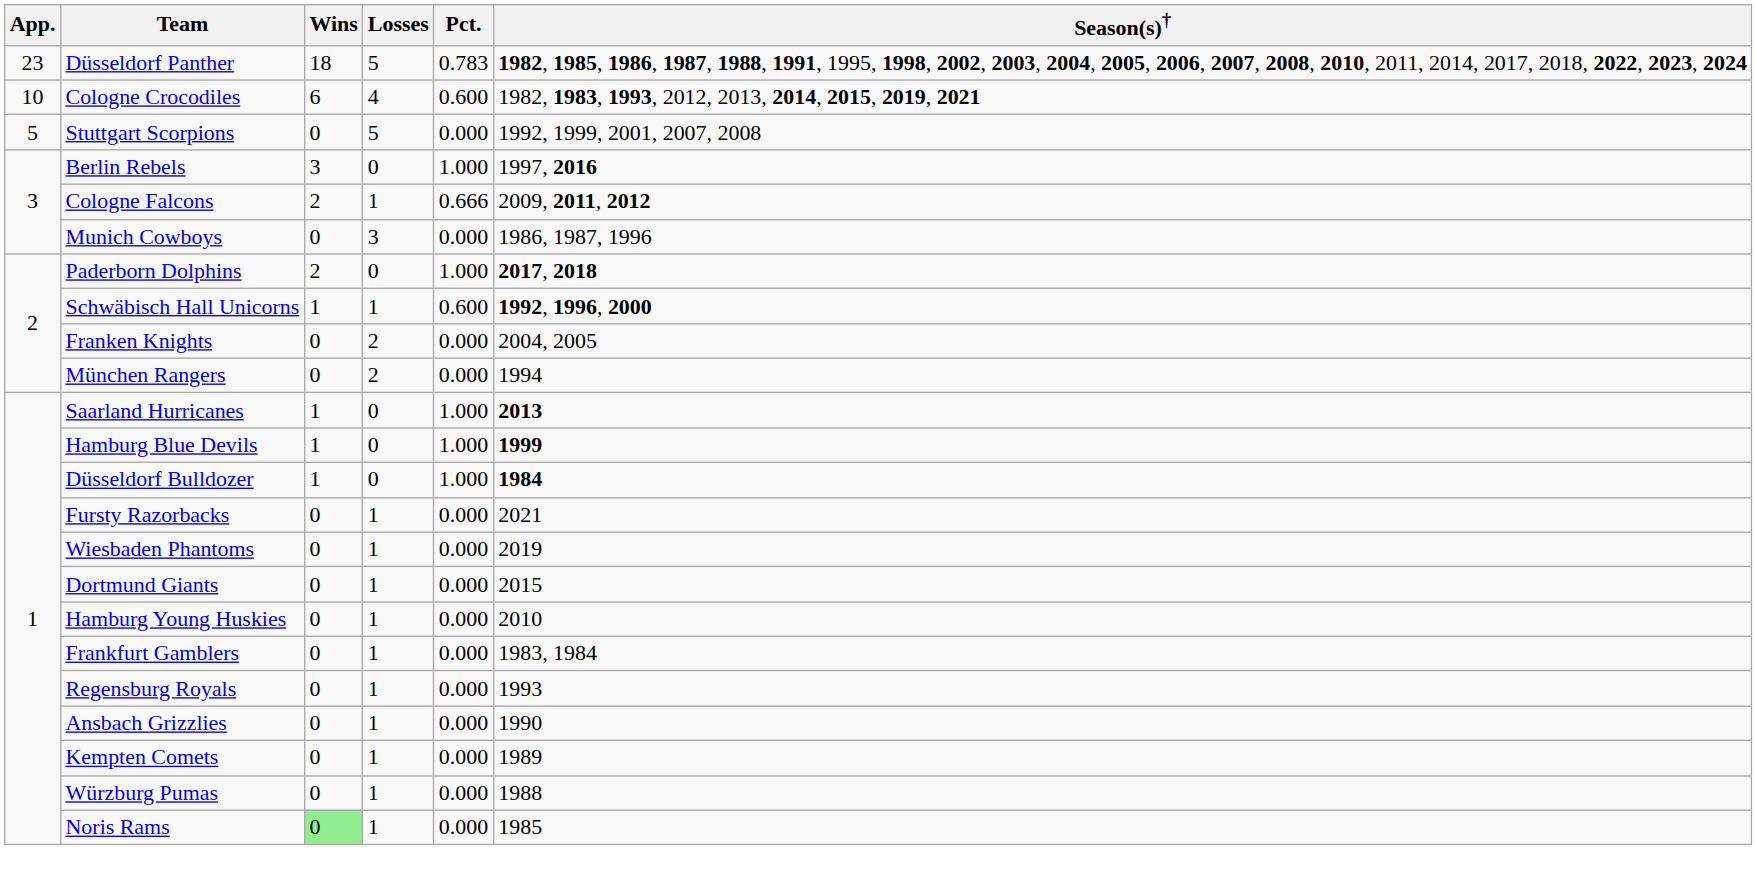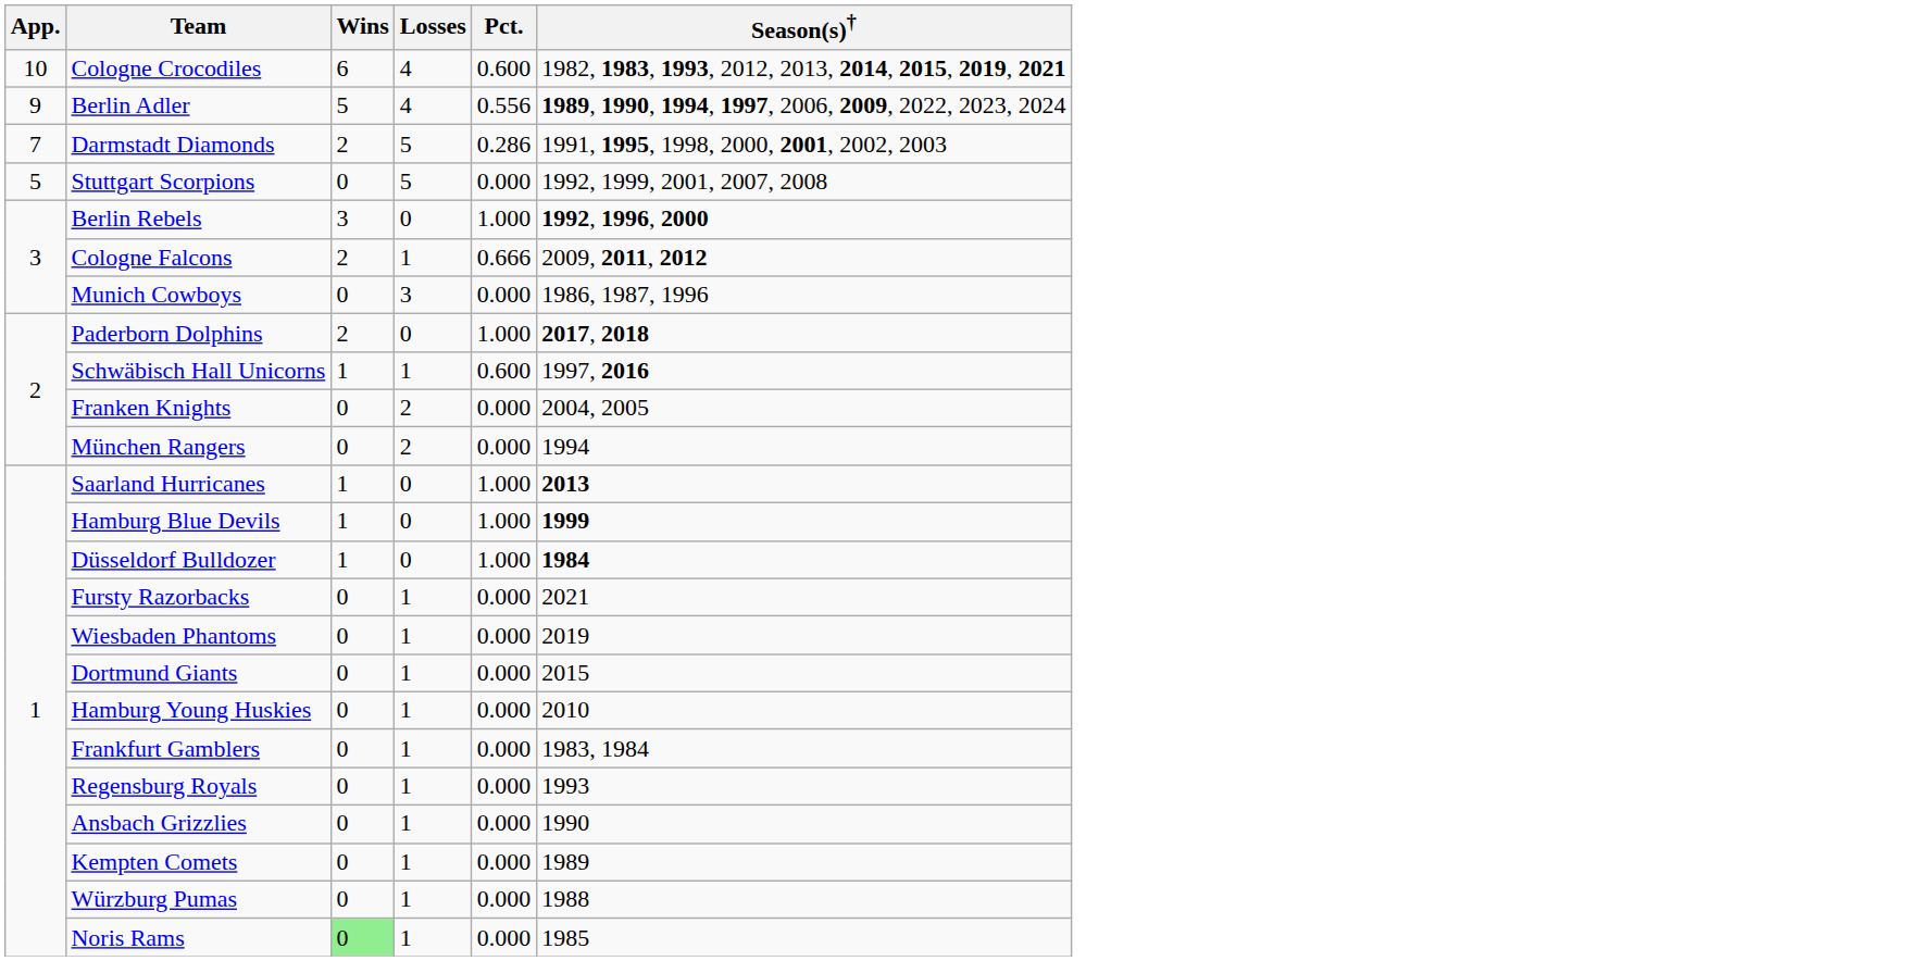- row: 23 | Düsseldorf Panther | 18 | 5 | 0.783 | 1982, 1985, 1986, 1987, 1988, 1991, 1995, 1998, 2002, 2003, 2004, 2005, 2006, 2007, 2008, 2010, 2011, 2014, 2017, 2018, 2022, 2023, 2024
+ row: 9 | Berlin Adler | 5 | 4 | 0.556 | 1989, 1990, 1994, 1997, 2006, 2009, 2022, 2023, 2024
+ row: 7 | Darmstadt Diamonds | 2 | 5 | 0.286 | 1991, 1995, 1998, 2000, 2001, 2002, 2003
Berlin Rebels | Season(s)†: 1997, 2016 -> 1992, 1996, 2000
Schwäbisch Hall Unicorns | Season(s)†: 1992, 1996, 2000 -> 1997, 2016
